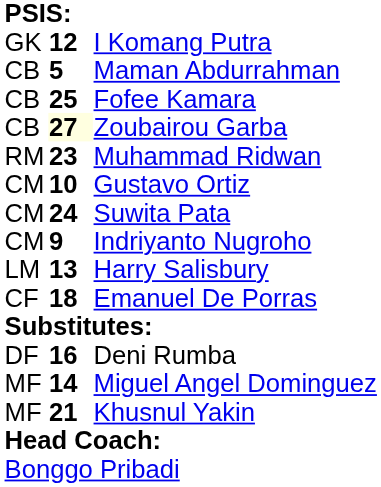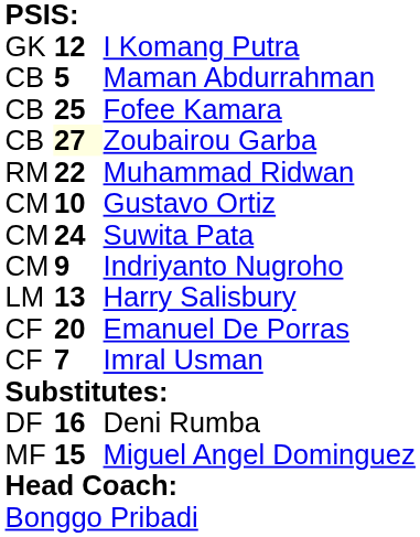Muhammad Ridwan | column 2: 23 -> 22
Emanuel De Porras | column 2: 18 -> 20
+ row: CF | 7 | Imral Usman
Miguel Angel Dominguez | column 2: 14 -> 15
- row: MF | 21 | Khusnul Yakin
